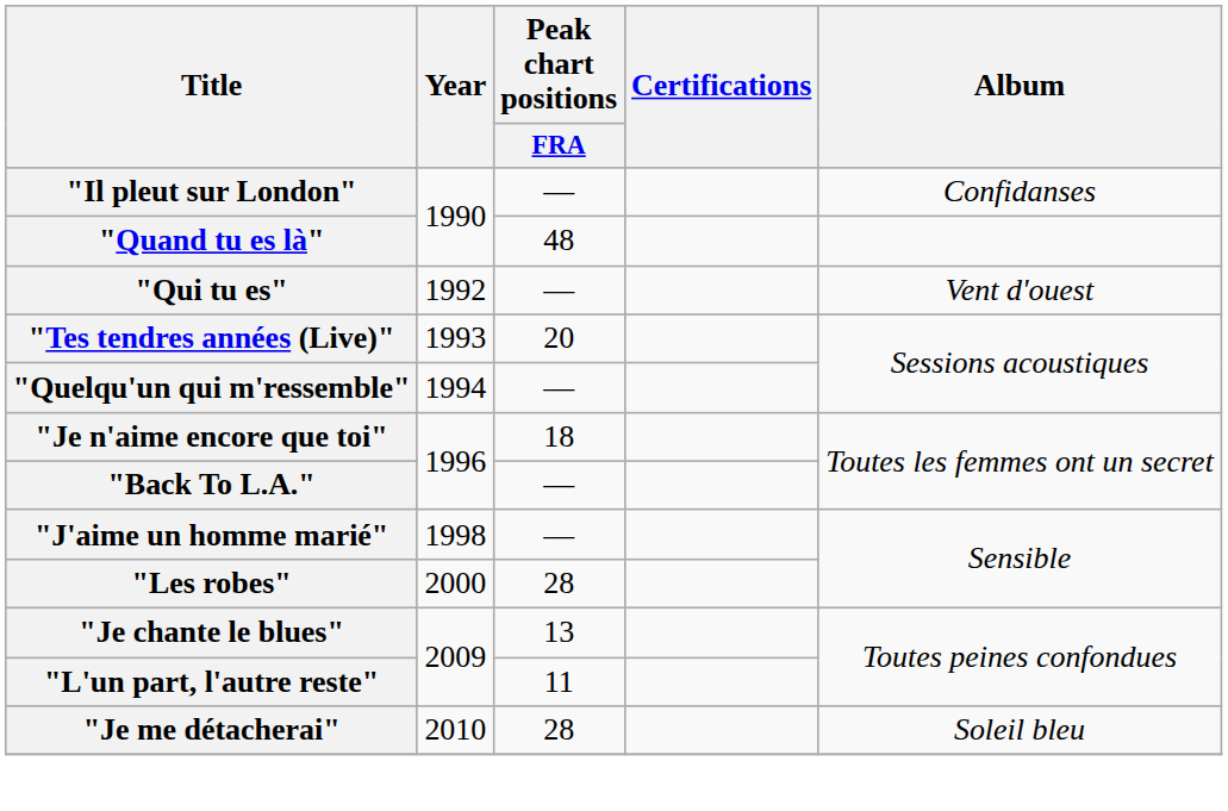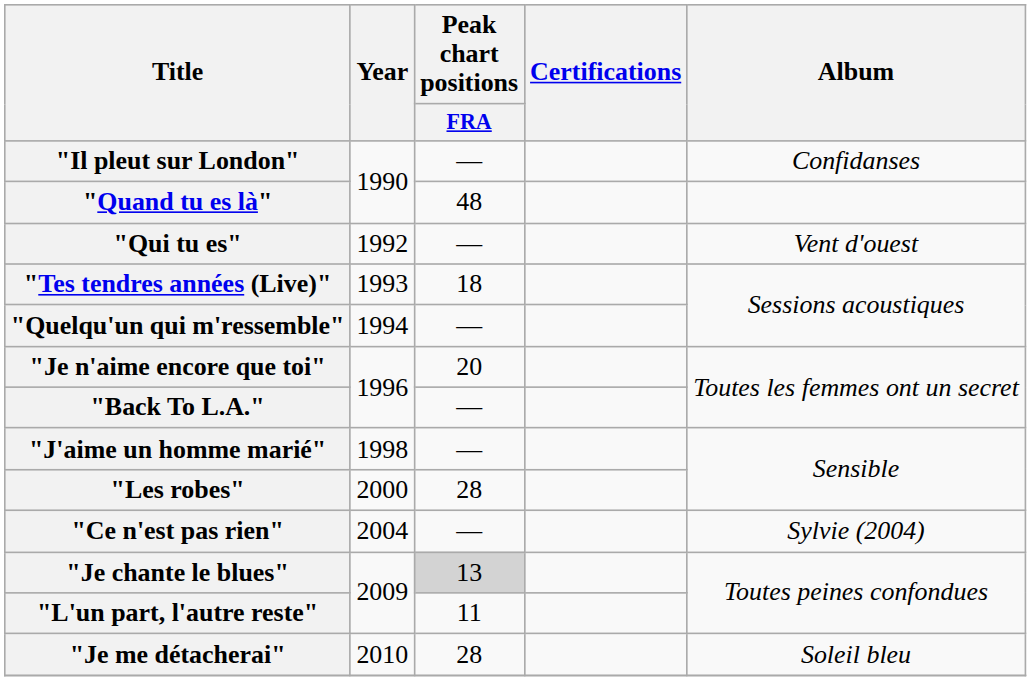"Tes tendres années (Live)" | Peak chart positions / FRA: 20 -> 18
"Je n'aime encore que toi" | Peak chart positions / FRA: 18 -> 20
+ row: "Ce n'est pas rien" | 2004 | — | Sylvie (2004)
"Je chante le blues" | Peak chart positions / FRA: no background -> lightgrey background
